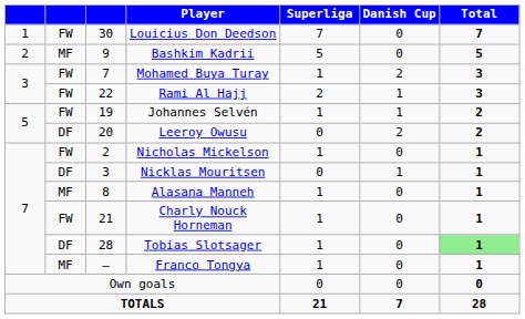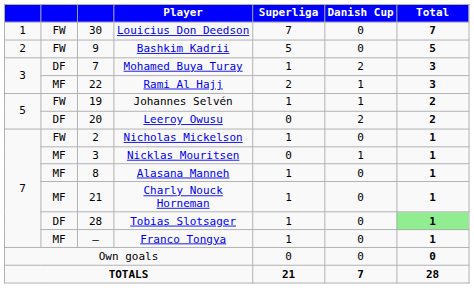Bashkim Kadrii | column 2: MF -> FW
Mohamed Buya Turay | column 2: FW -> DF
Rami Al Hajj | column 2: FW -> MF
Nicklas Mouritsen | column 2: DF -> MF
Charly Nouck Horneman | column 2: FW -> MF
